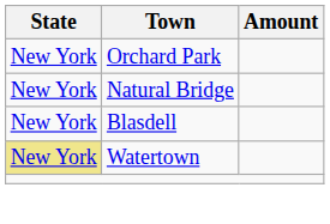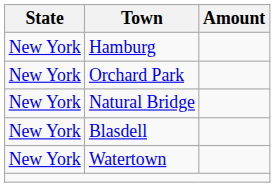+ row: New York | Hamburg
Watertown | State: khaki background -> no background
